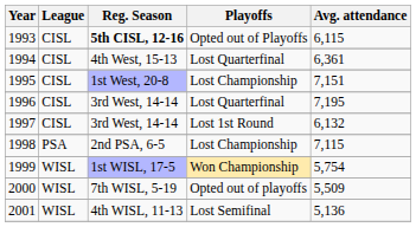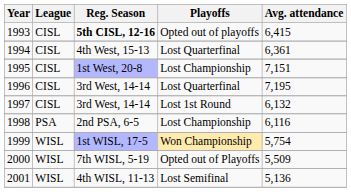1993 | Playoffs: Opted out of Playoffs -> Opted out of playoffs
1993 | Avg. attendance: 6,115 -> 6,415
1998 | Avg. attendance: 7,115 -> 6,116
2000 | Playoffs: Opted out of playoffs -> Opted out of Playoffs
